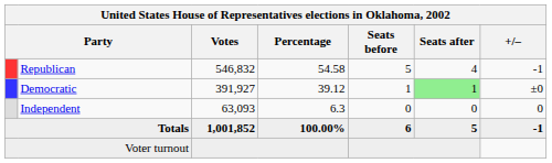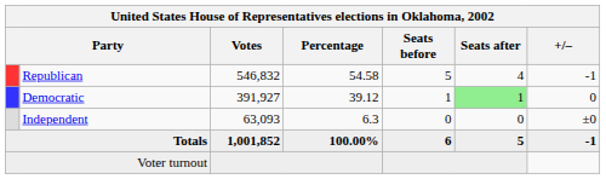Democratic | +/–: ±0 -> 0
Independent | +/–: 0 -> ±0
